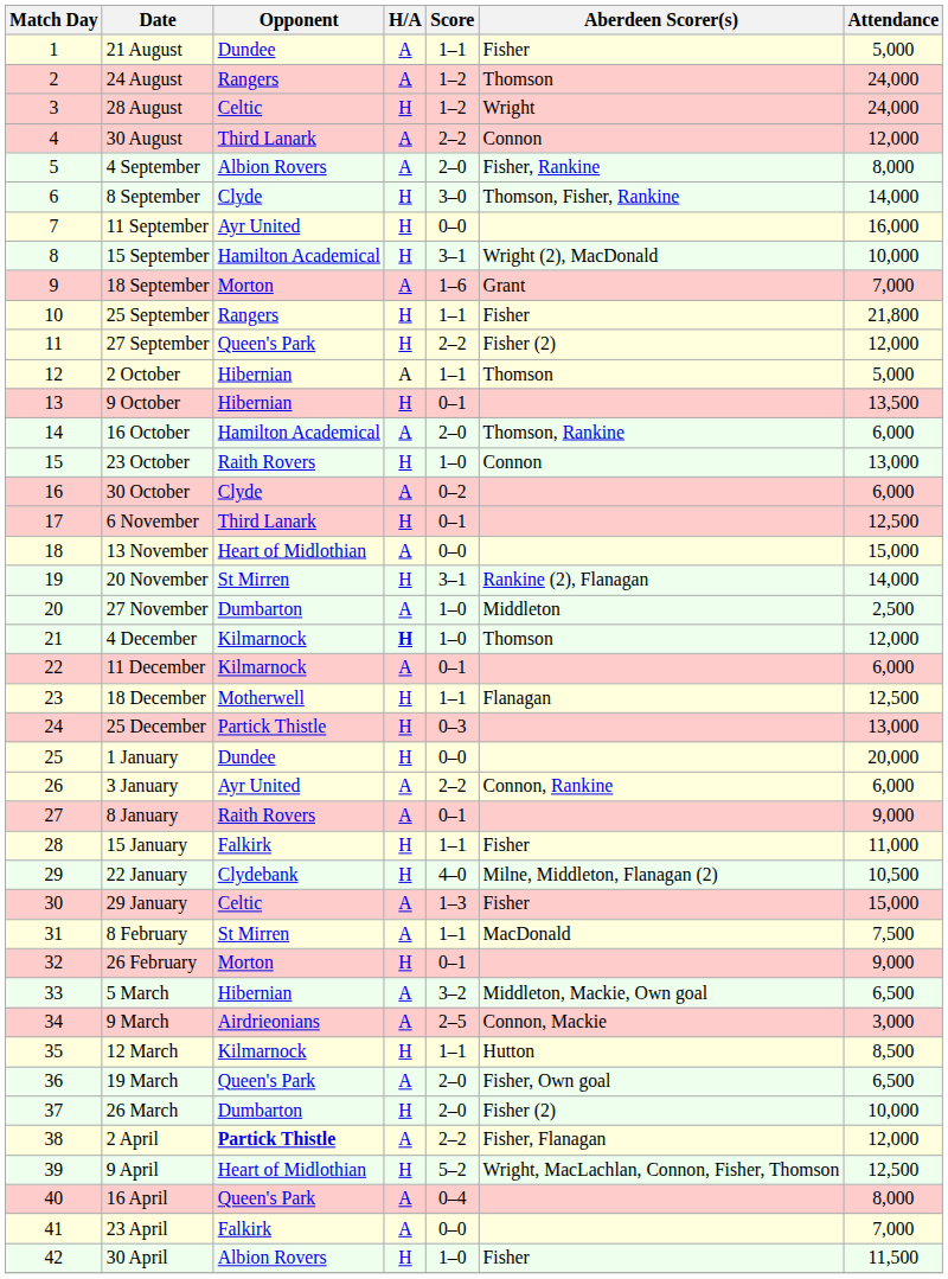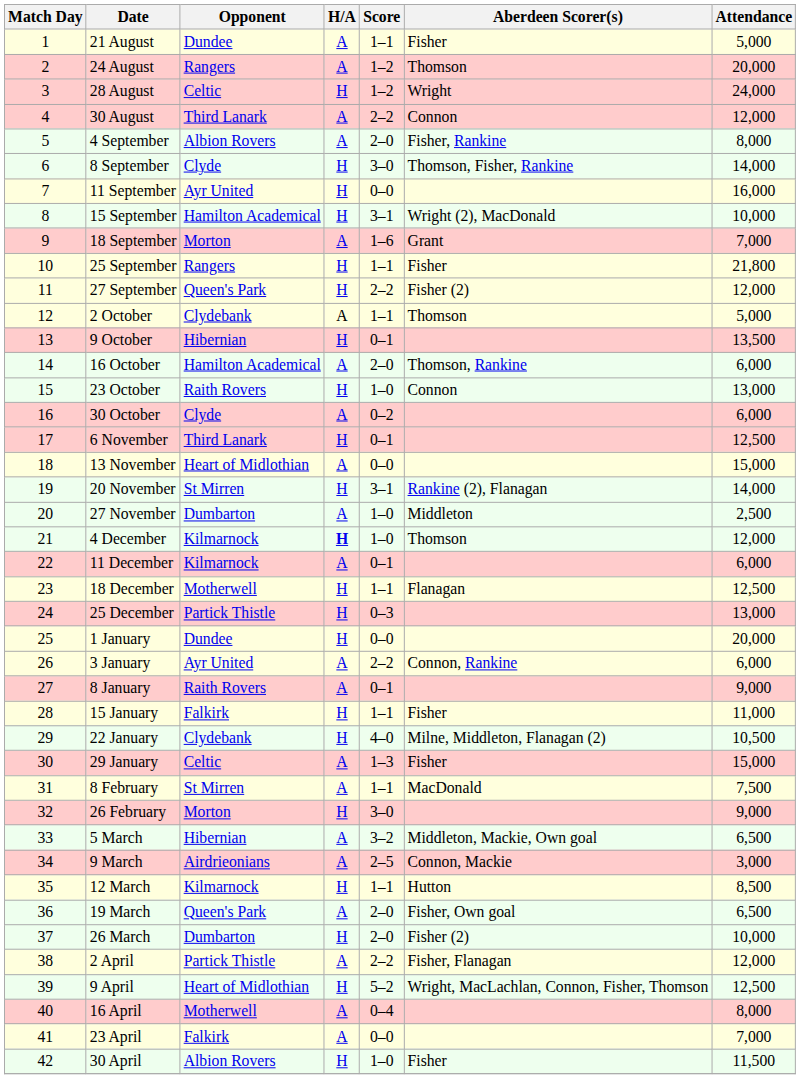24 August | Attendance: 24,000 -> 20,000
2 October | Opponent: Hibernian -> Clydebank
26 February | Score: 0–1 -> 3–0
2 April | Opponent: bold -> normal
16 April | Opponent: Queen's Park -> Motherwell
